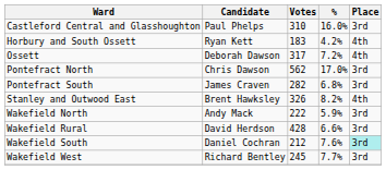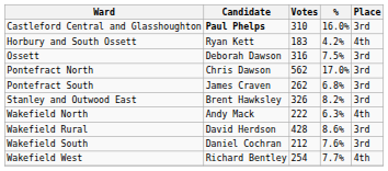Castleford Central and Glasshoughton | Candidate: normal -> bold
Ossett | Votes: 317 -> 316
Ossett | %: 7.2% -> 7.5%
Ossett | Place: 4th -> 3rd
Pontefract South | Votes: 282 -> 262
Stanley and Outwood East | Place: 4th -> 3rd
Wakefield North | %: 5.9% -> 6.3%
Wakefield North | Place: 3rd -> 4th
Wakefield Rural | %: 6.6% -> 8.6%
Wakefield South | Place: paleturquoise background -> no background
Wakefield West | Votes: 245 -> 254
Wakefield West | Place: 3rd -> 4th
